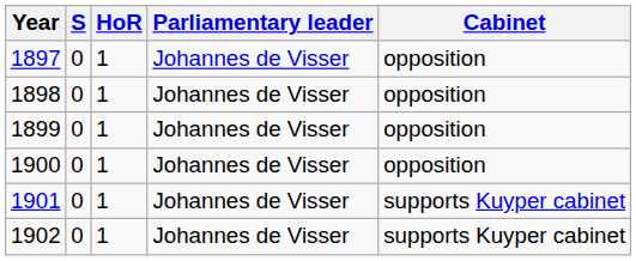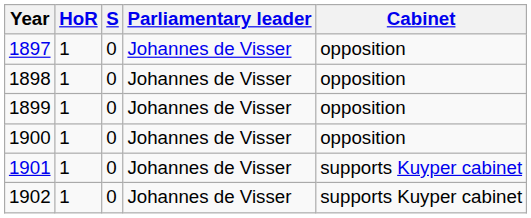columns swapped: HoR <-> S
